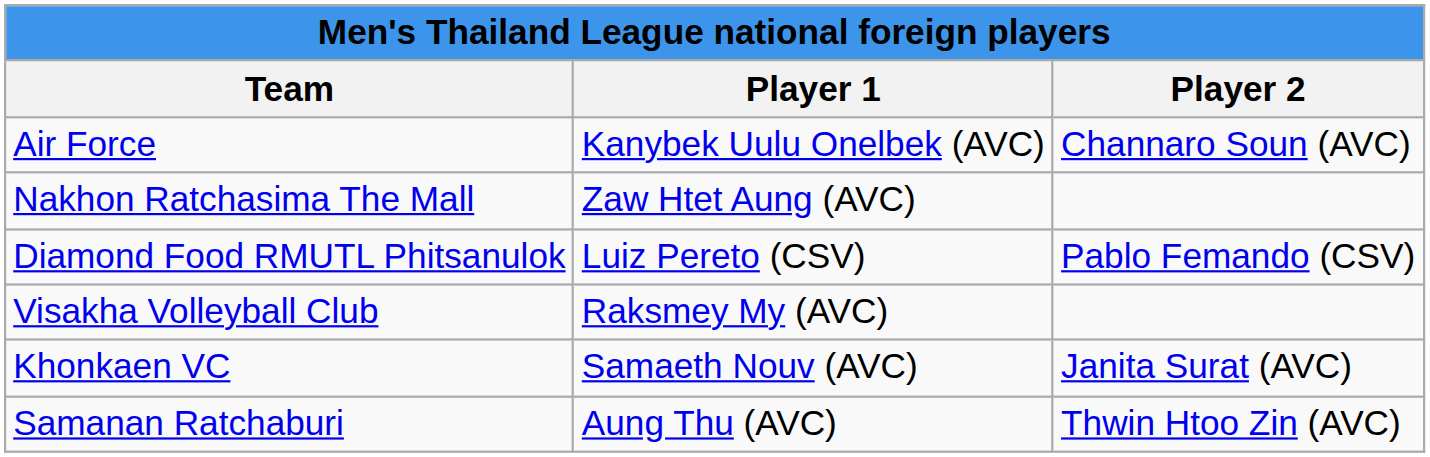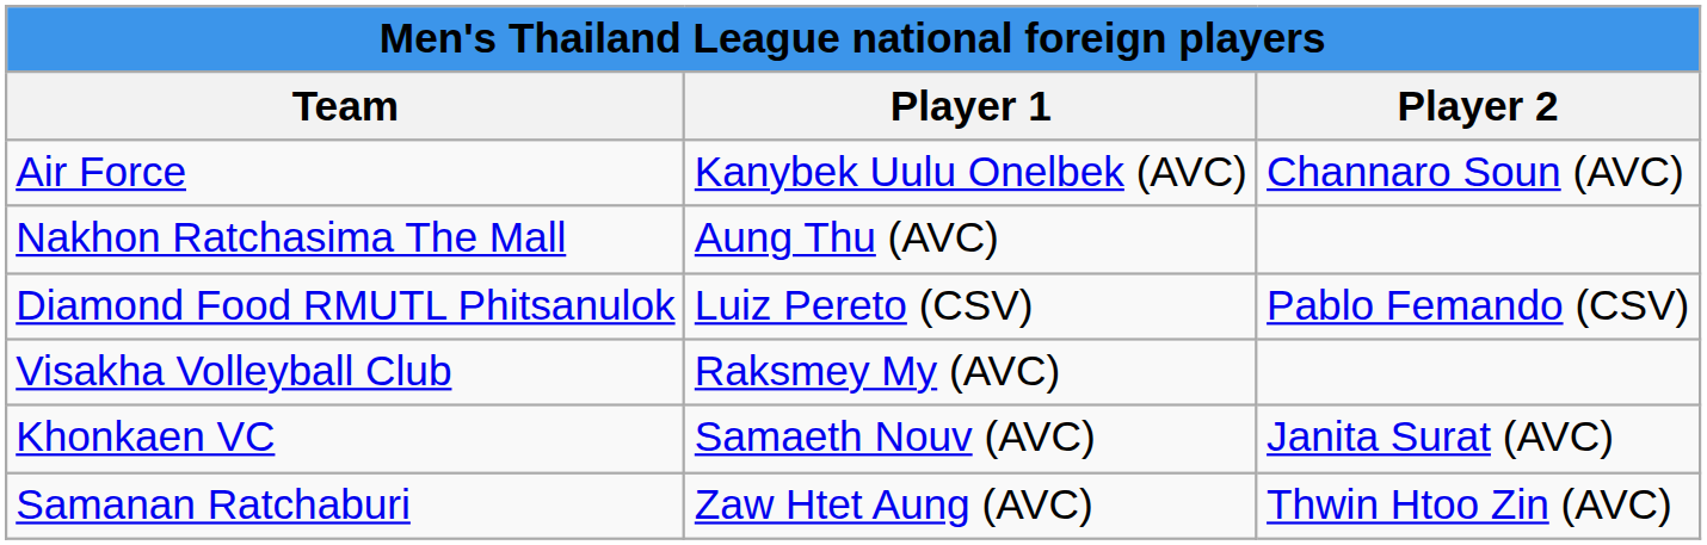Nakhon Ratchasima The Mall | Player 1: Zaw Htet Aung (AVC) -> Aung Thu (AVC)
Samanan Ratchaburi | Player 1: Aung Thu (AVC) -> Zaw Htet Aung (AVC)
